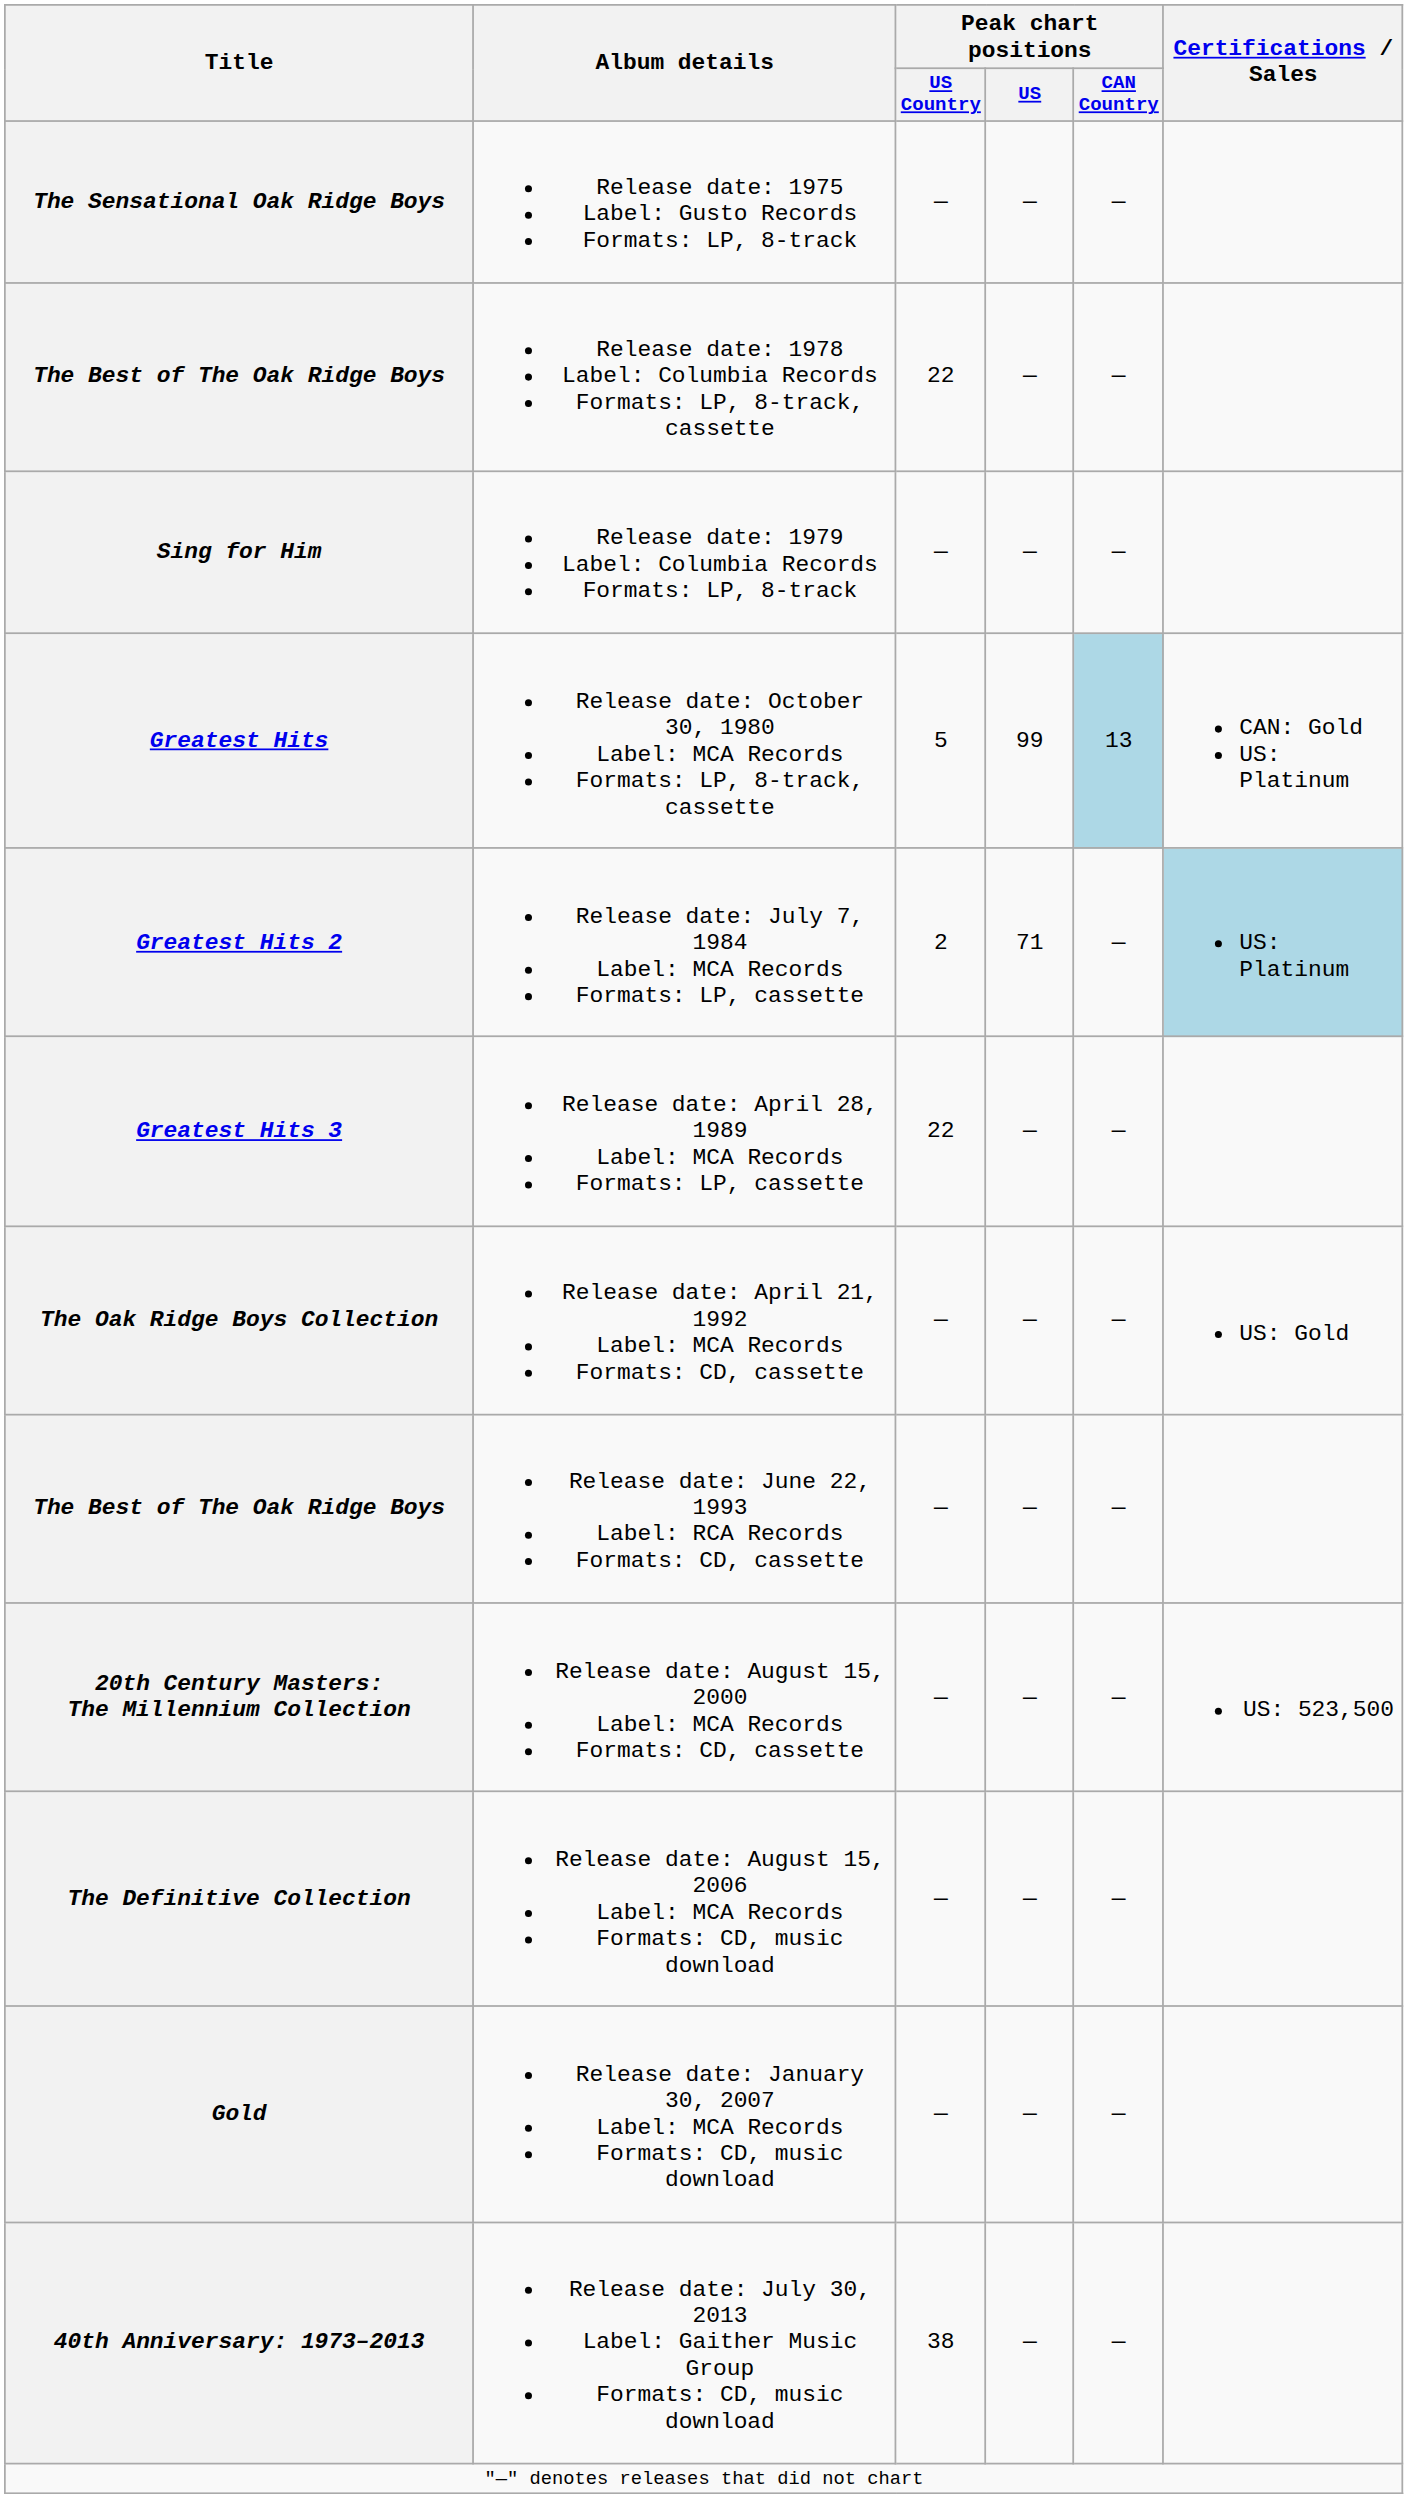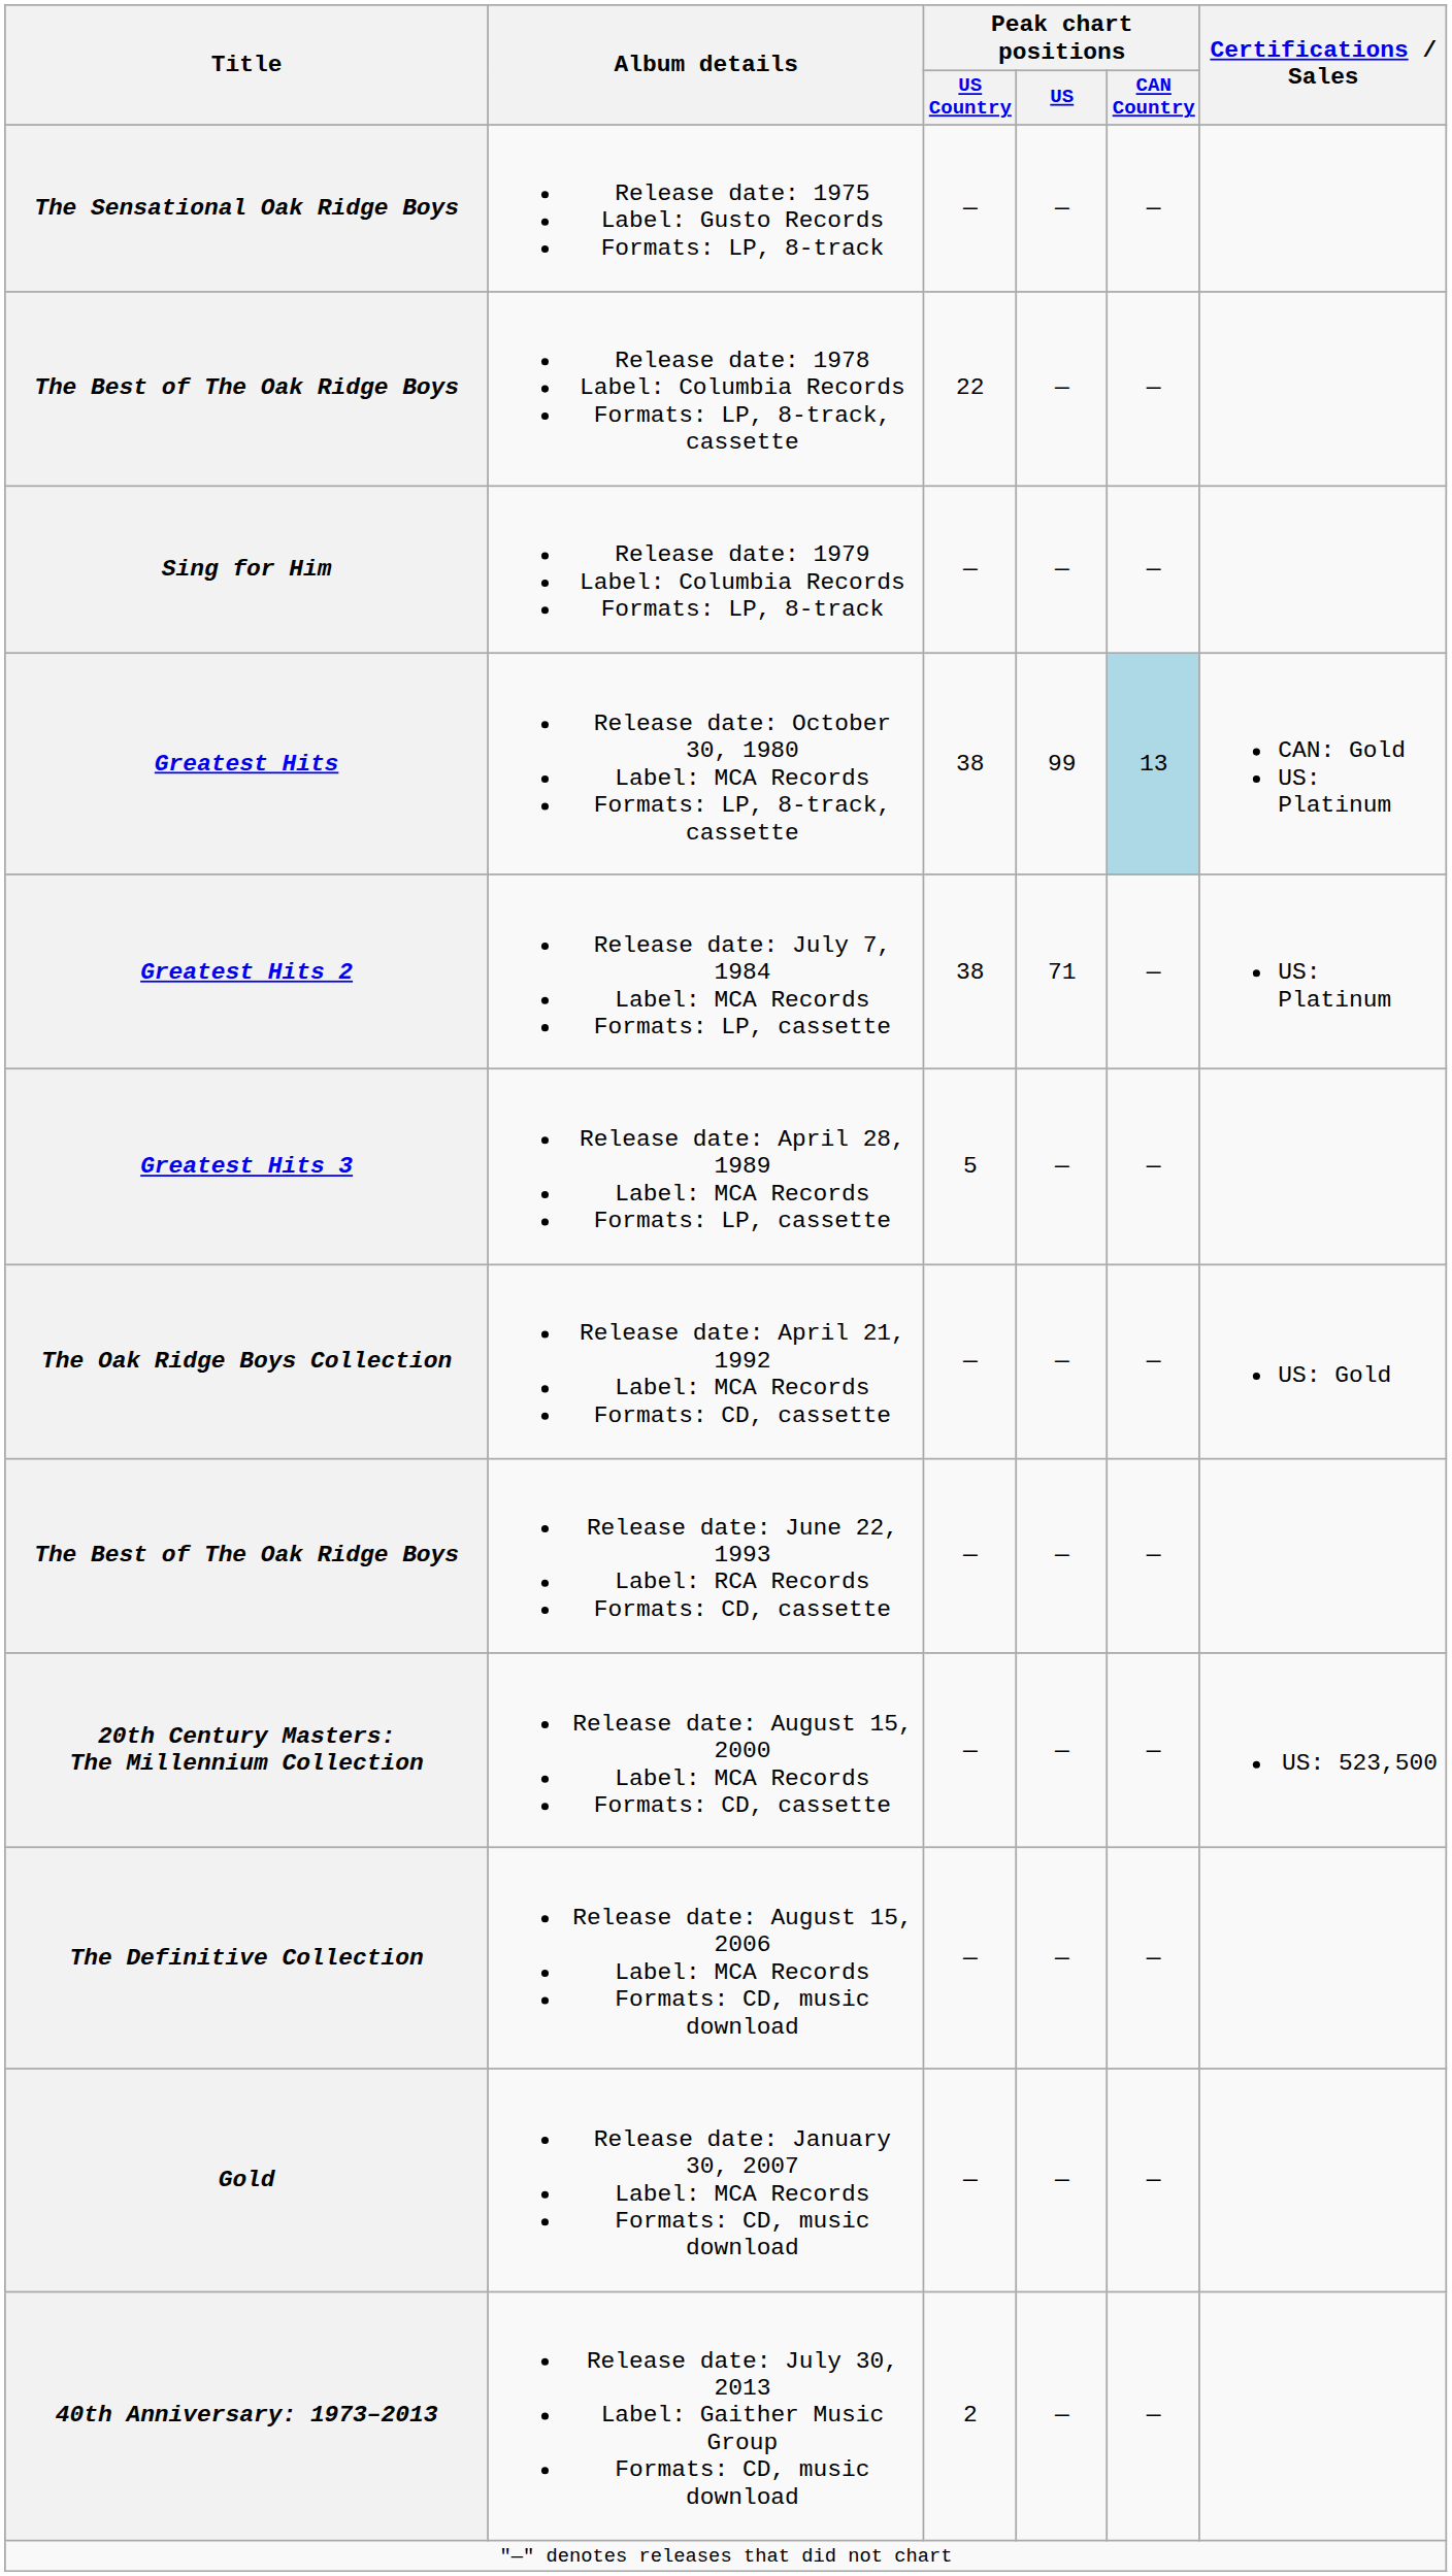Greatest Hits | Peak chart positions / US Country: 5 -> 38
Greatest Hits 2 | Peak chart positions / US Country: 2 -> 38
Greatest Hits 2 | Certifications / Sales: lightblue background -> no background
Greatest Hits 3 | Peak chart positions / US Country: 22 -> 5
40th Anniversary: 1973–2013 | Peak chart positions / US Country: 38 -> 2
